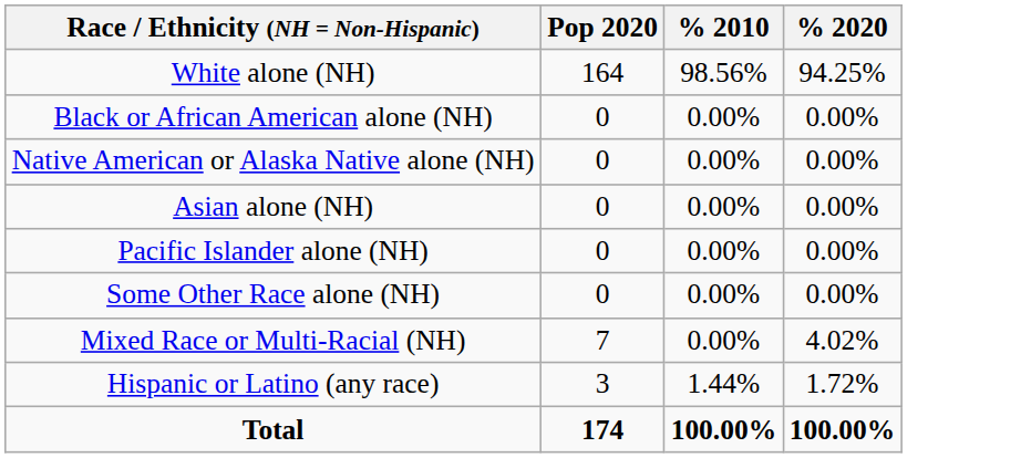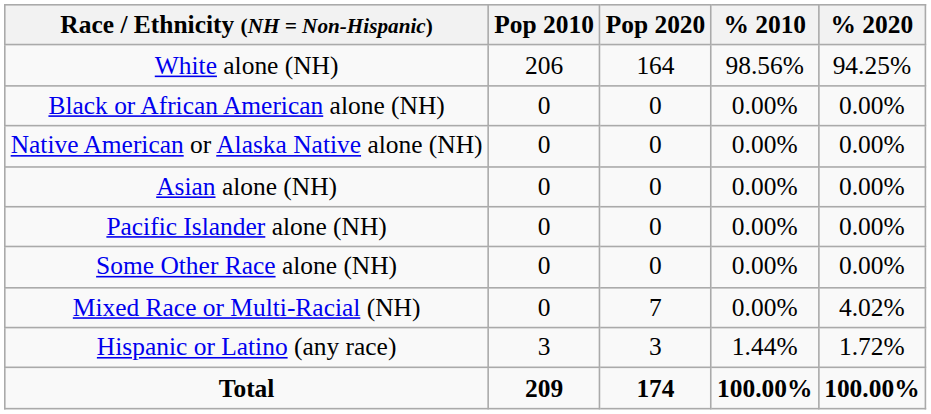+ column: Pop 2010 | 206 | 0 | 0 | 0 | 0 | 0 | 0 | 3 | 209
